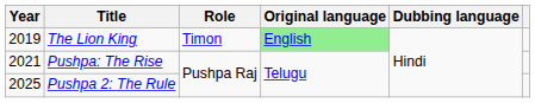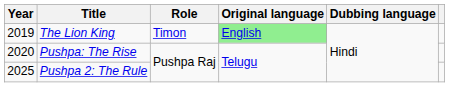Pushpa: The Rise | Year: 2021 -> 2020
